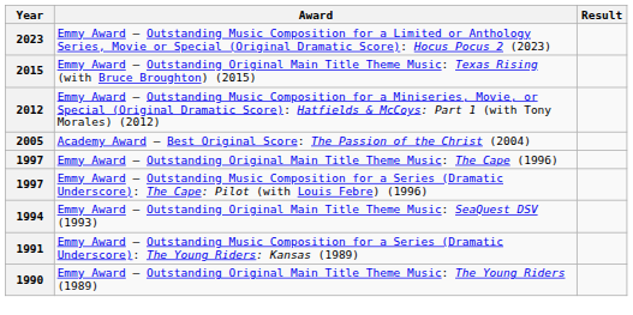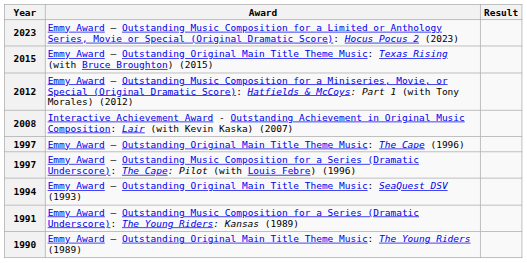+ row: 2008 | Interactive Achievement Award - Outstanding Achievement in Original Music Composition: Lair (with Kevin Kaska) (2007)
- row: 2005 | Academy Award – Best Original Score: The Passion of the Christ (2004)
